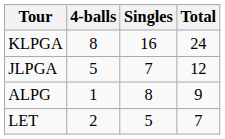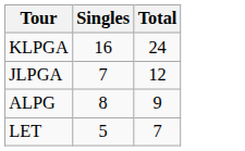- column: 4-balls | 8 | 5 | 1 | 2
